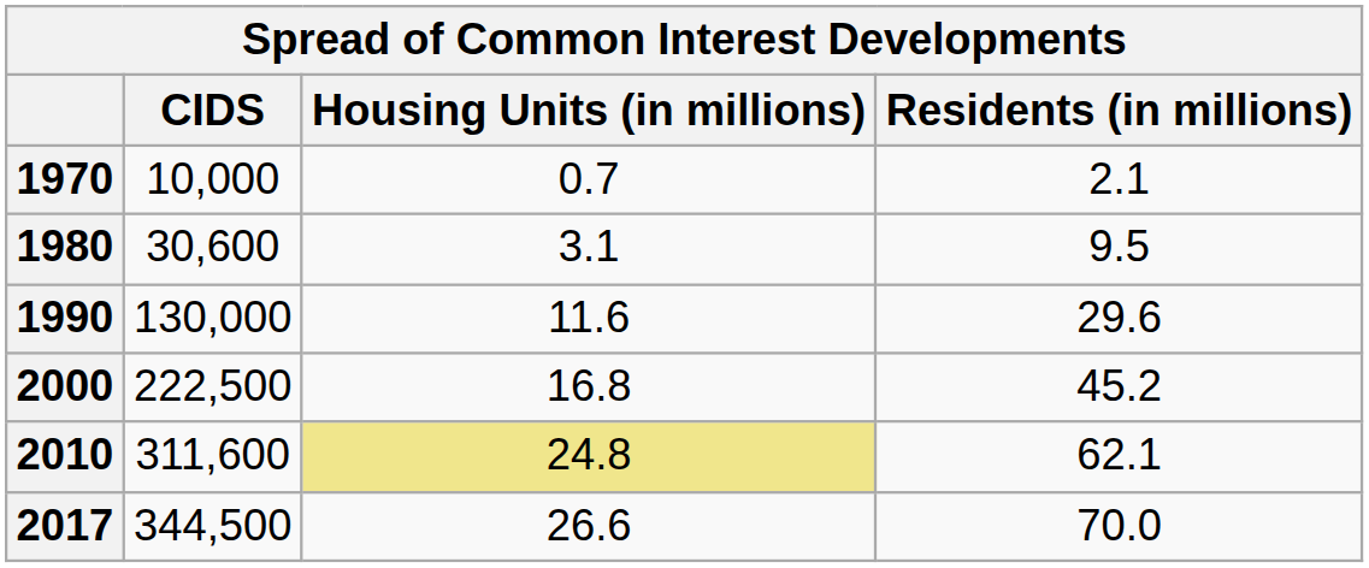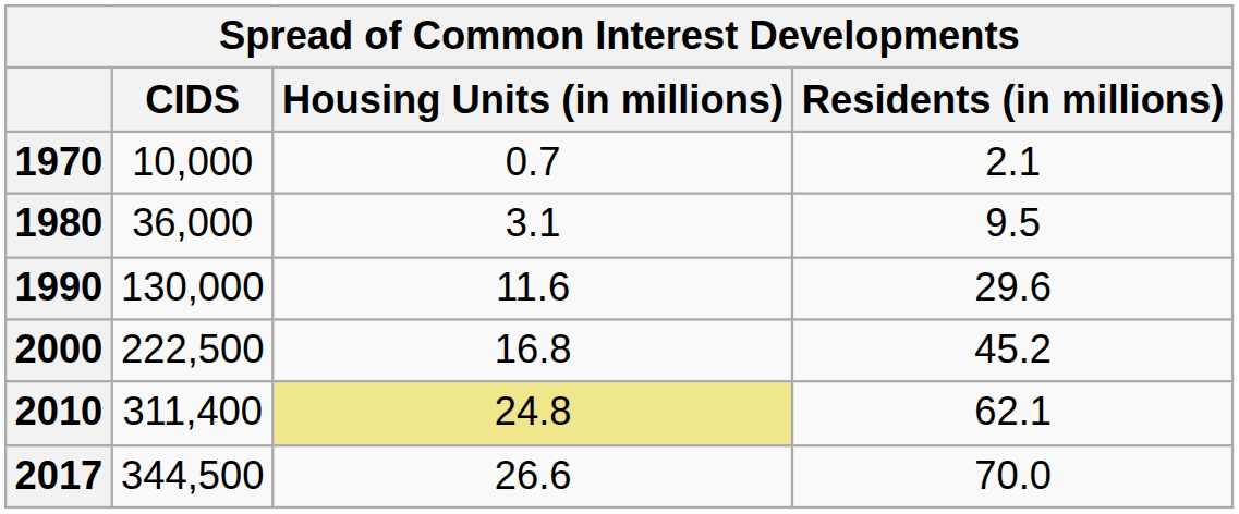1980 | CIDS: 30,600 -> 36,000
2010 | CIDS: 311,600 -> 311,400
